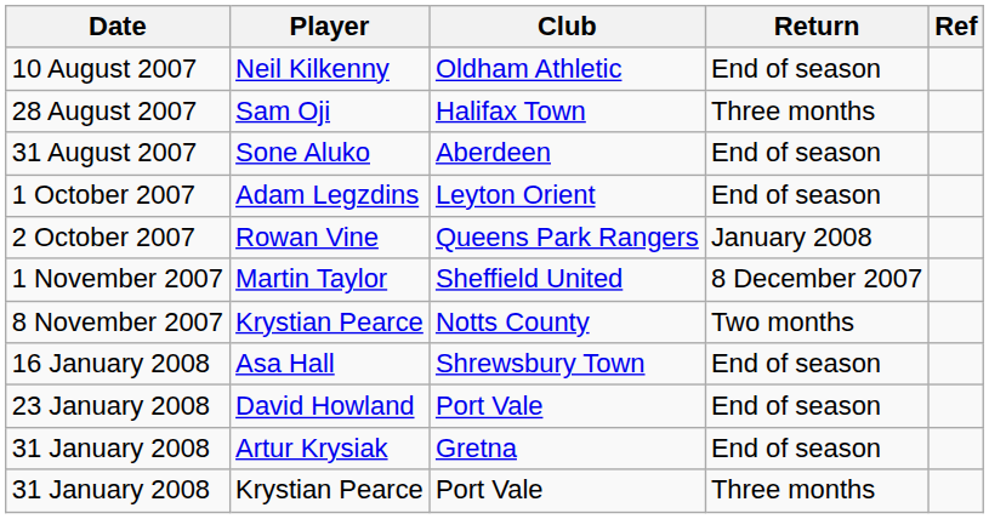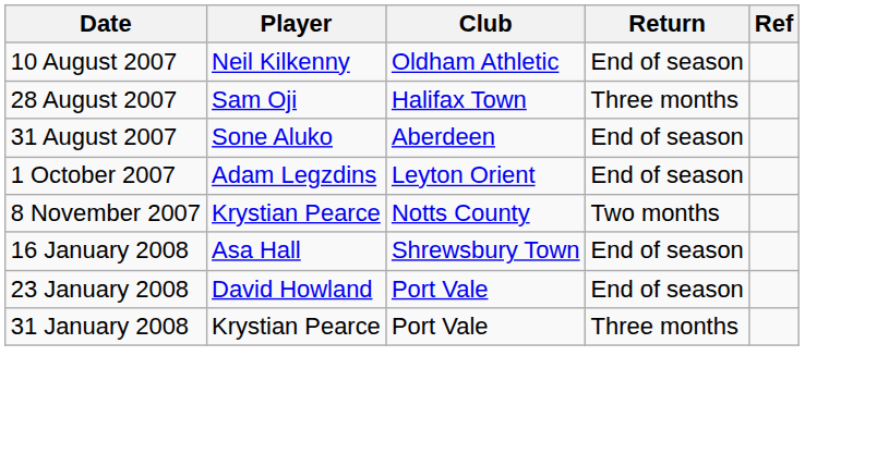- row: 2 October 2007 | Rowan Vine | Queens Park Rangers | January 2008
- row: 1 November 2007 | Martin Taylor | Sheffield United | 8 December 2007
- row: 31 January 2008 | Artur Krysiak | Gretna | End of season
